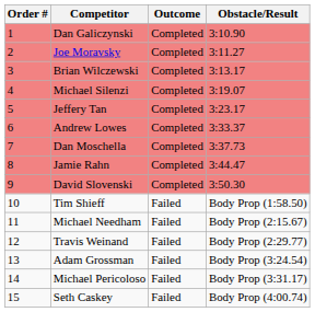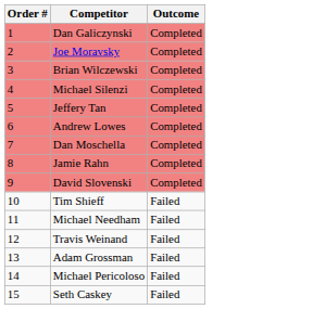- column: Obstacle/Result | 3:10.90 | 3:11.27 | 3:13.17 | 3:19.07 | 3:23.17 | 3:33.37 | 3:37.73 | 3:44.47 | 3:50.30 | Body Prop (1:58.50) | Body Prop (2:15.67) | Body Prop (2:29.77) | Body Prop (3:24.54) | Body Prop (3:31.17) | Body Prop (4:00.74)
